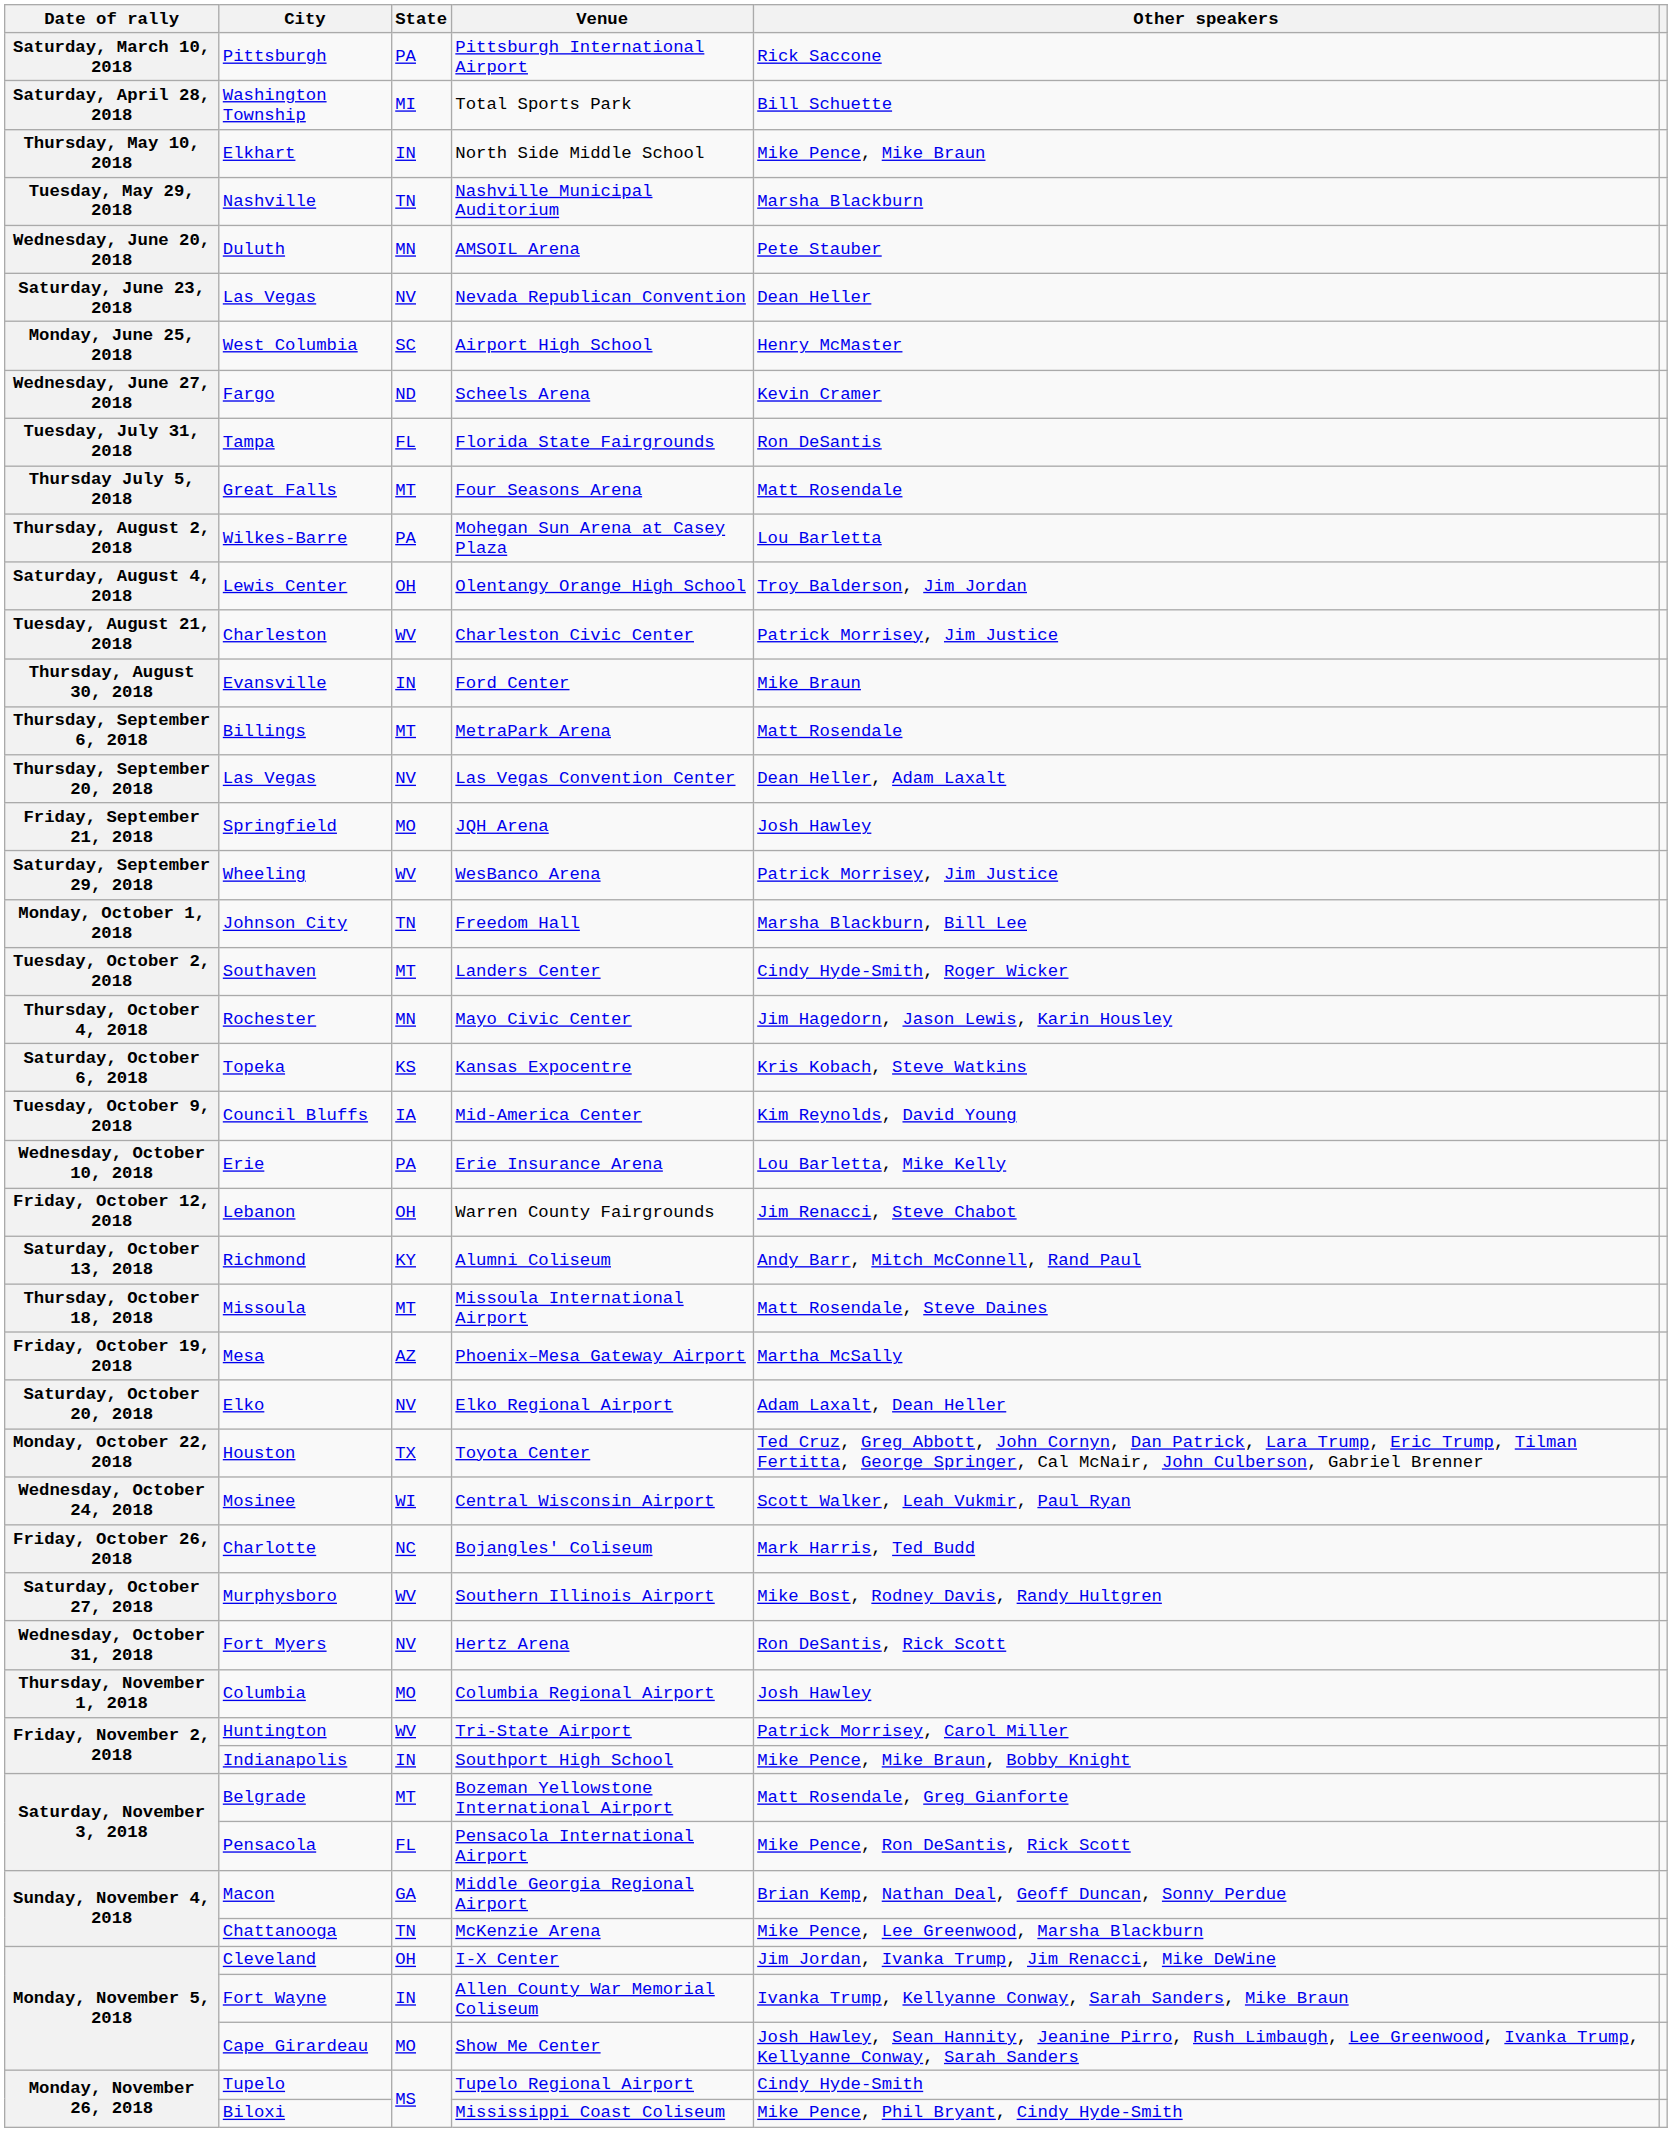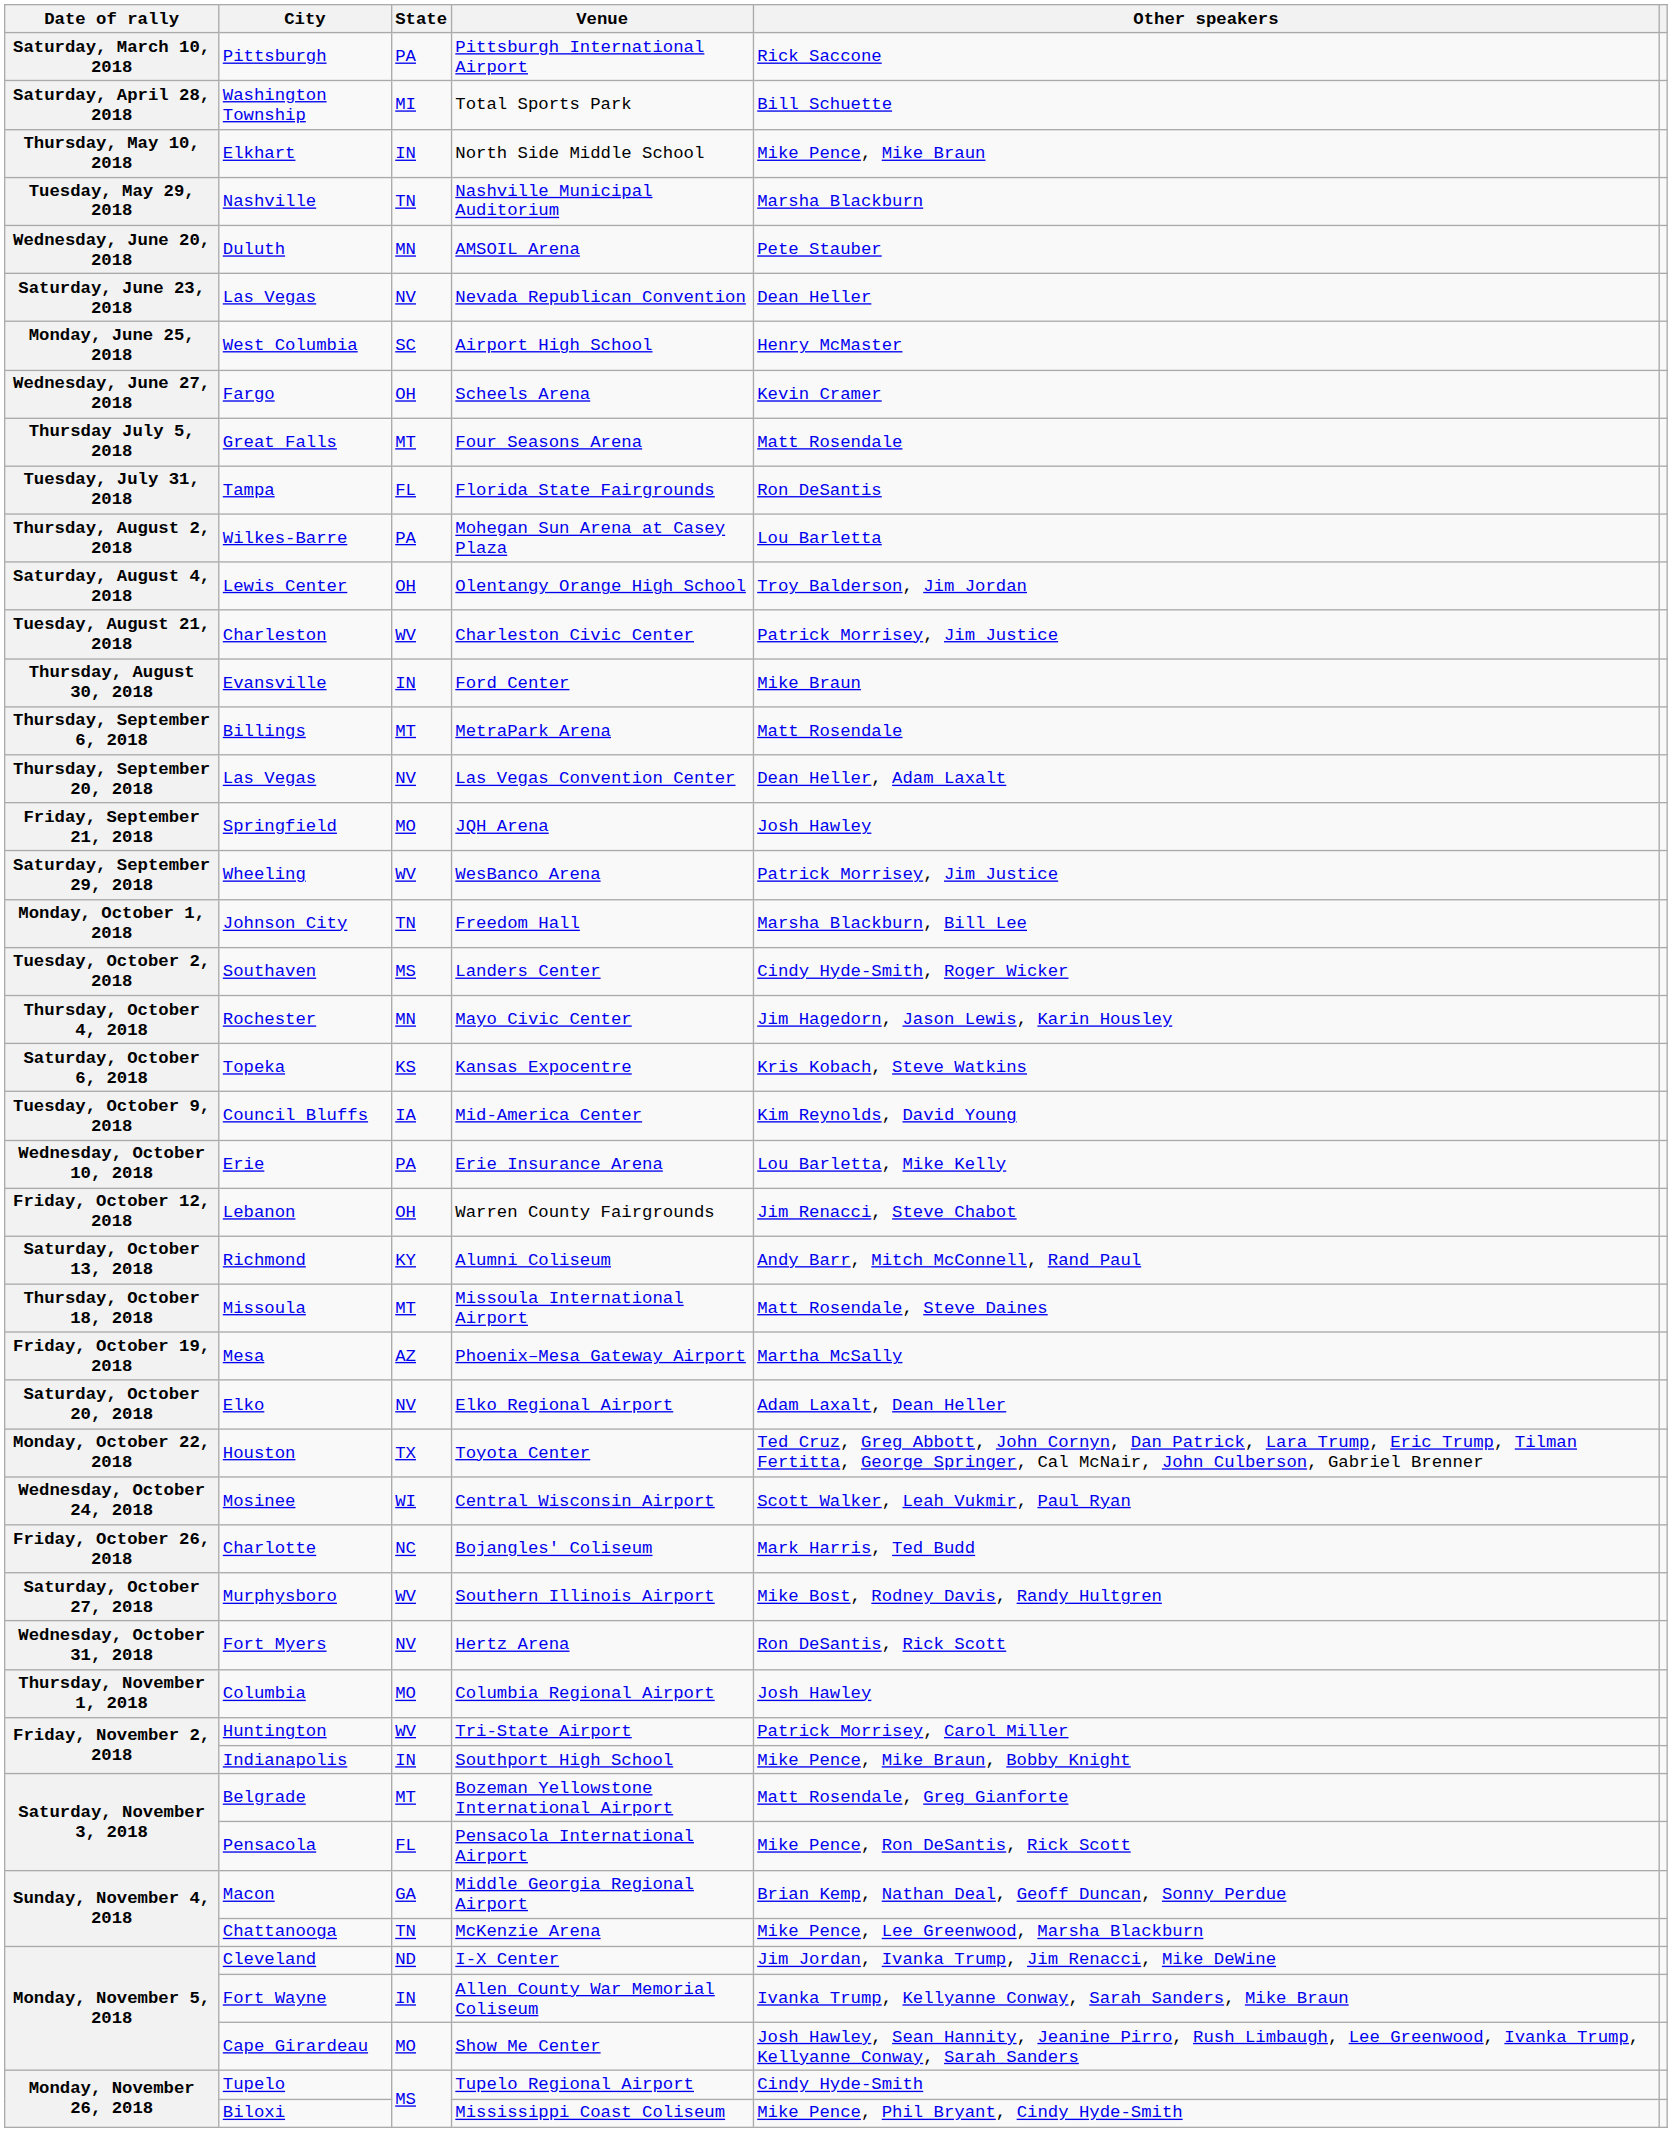Scheels Arena | State: ND -> OH
rows swapped: Four Seasons Arena <-> Florida State Fairgrounds
Landers Center | State: MT -> MS
I-X Center | State: OH -> ND
